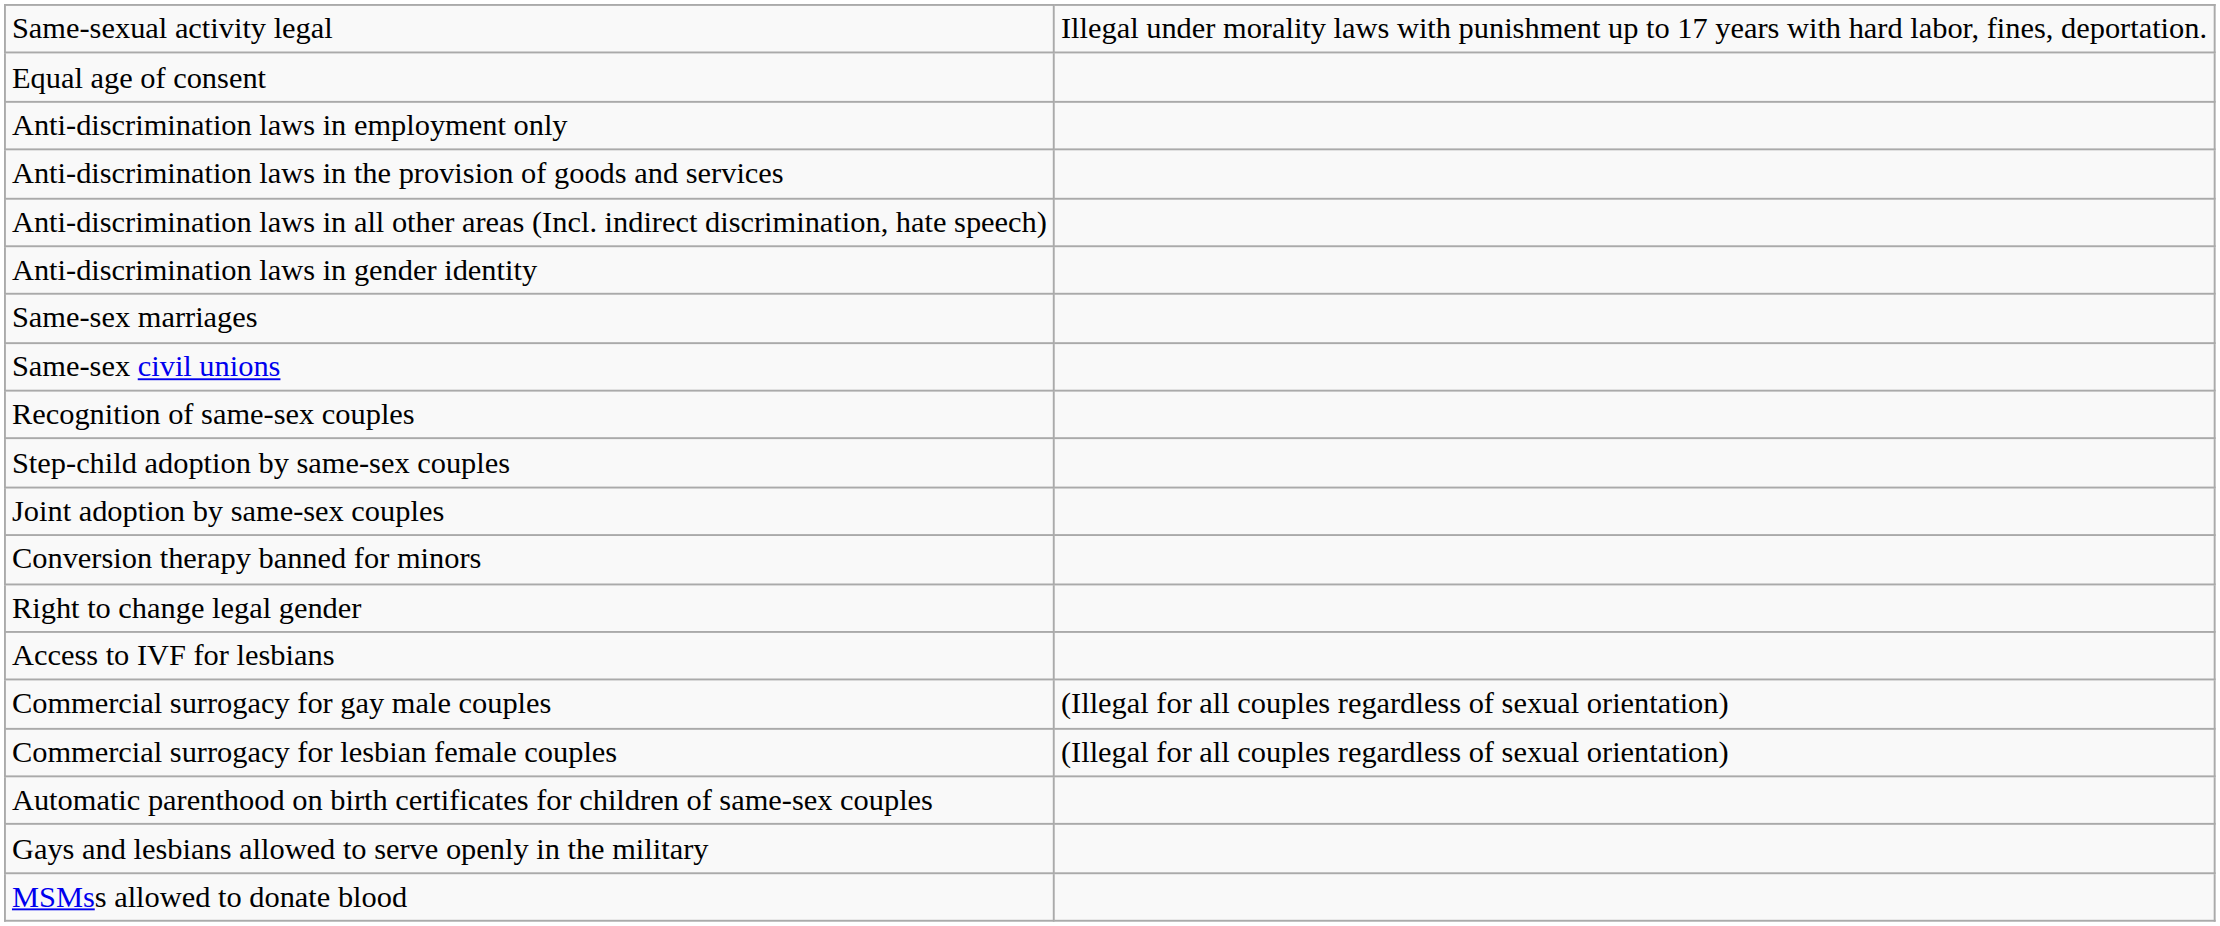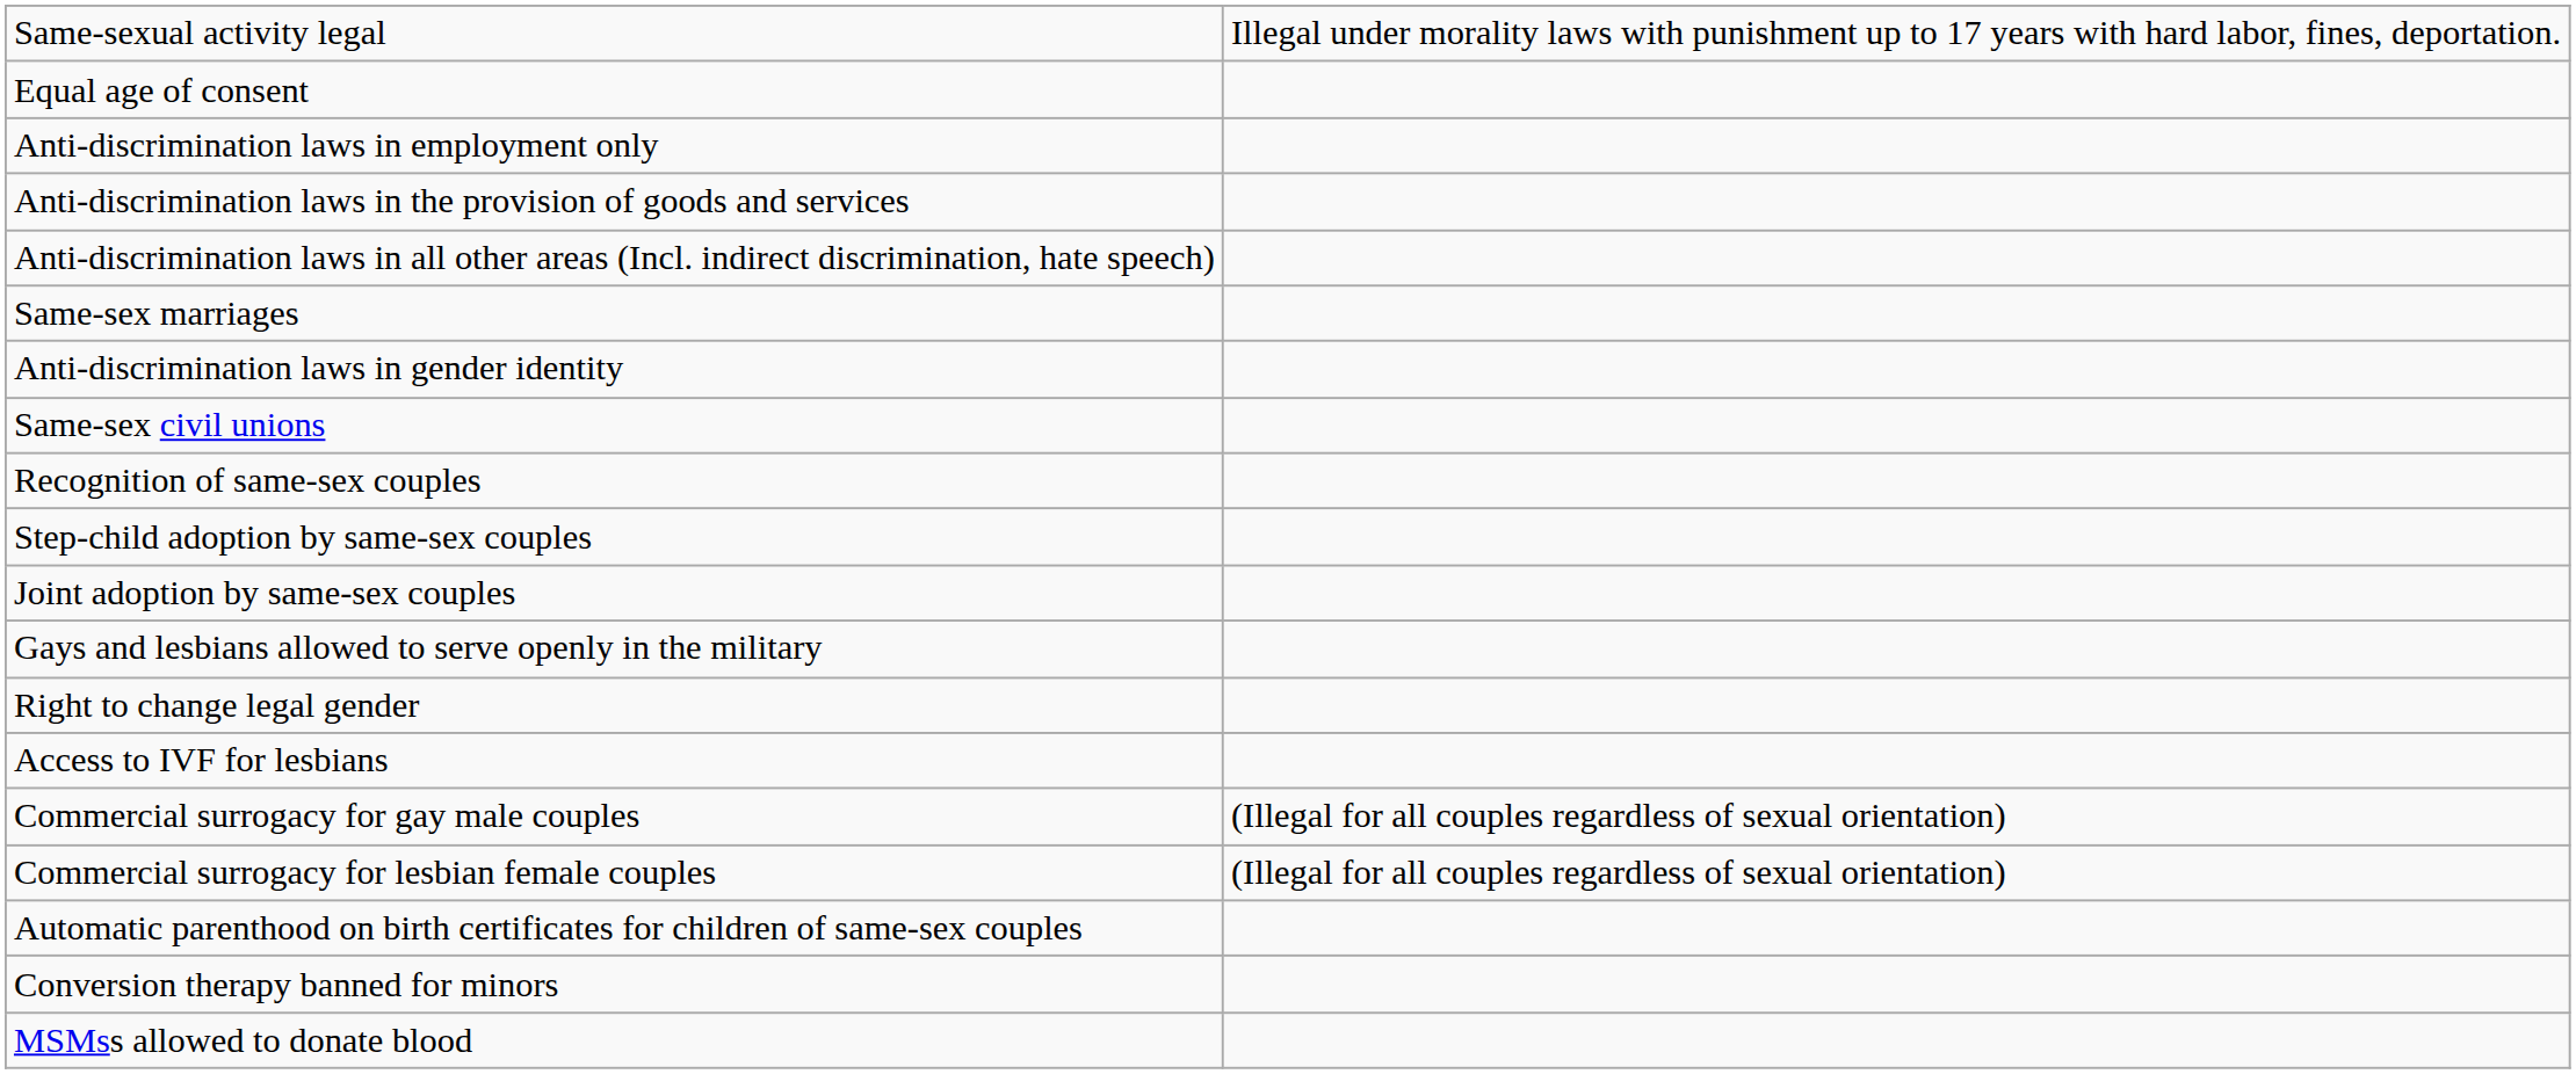rows swapped: Anti-discrimination laws in gender identity <-> Same-sex marriages
rows swapped: Gays and lesbians allowed to serve openly in the military <-> Conversion therapy banned for minors
